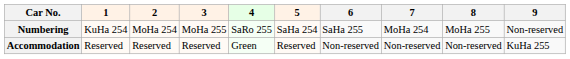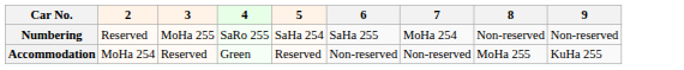- column: 1 | KuHa 254 | Reserved
Numbering | 2: MoHa 254 -> Reserved
Numbering | 8: MoHa 255 -> Non-reserved
Accommodation | 2: Reserved -> MoHa 254
Accommodation | 8: Non-reserved -> MoHa 255
